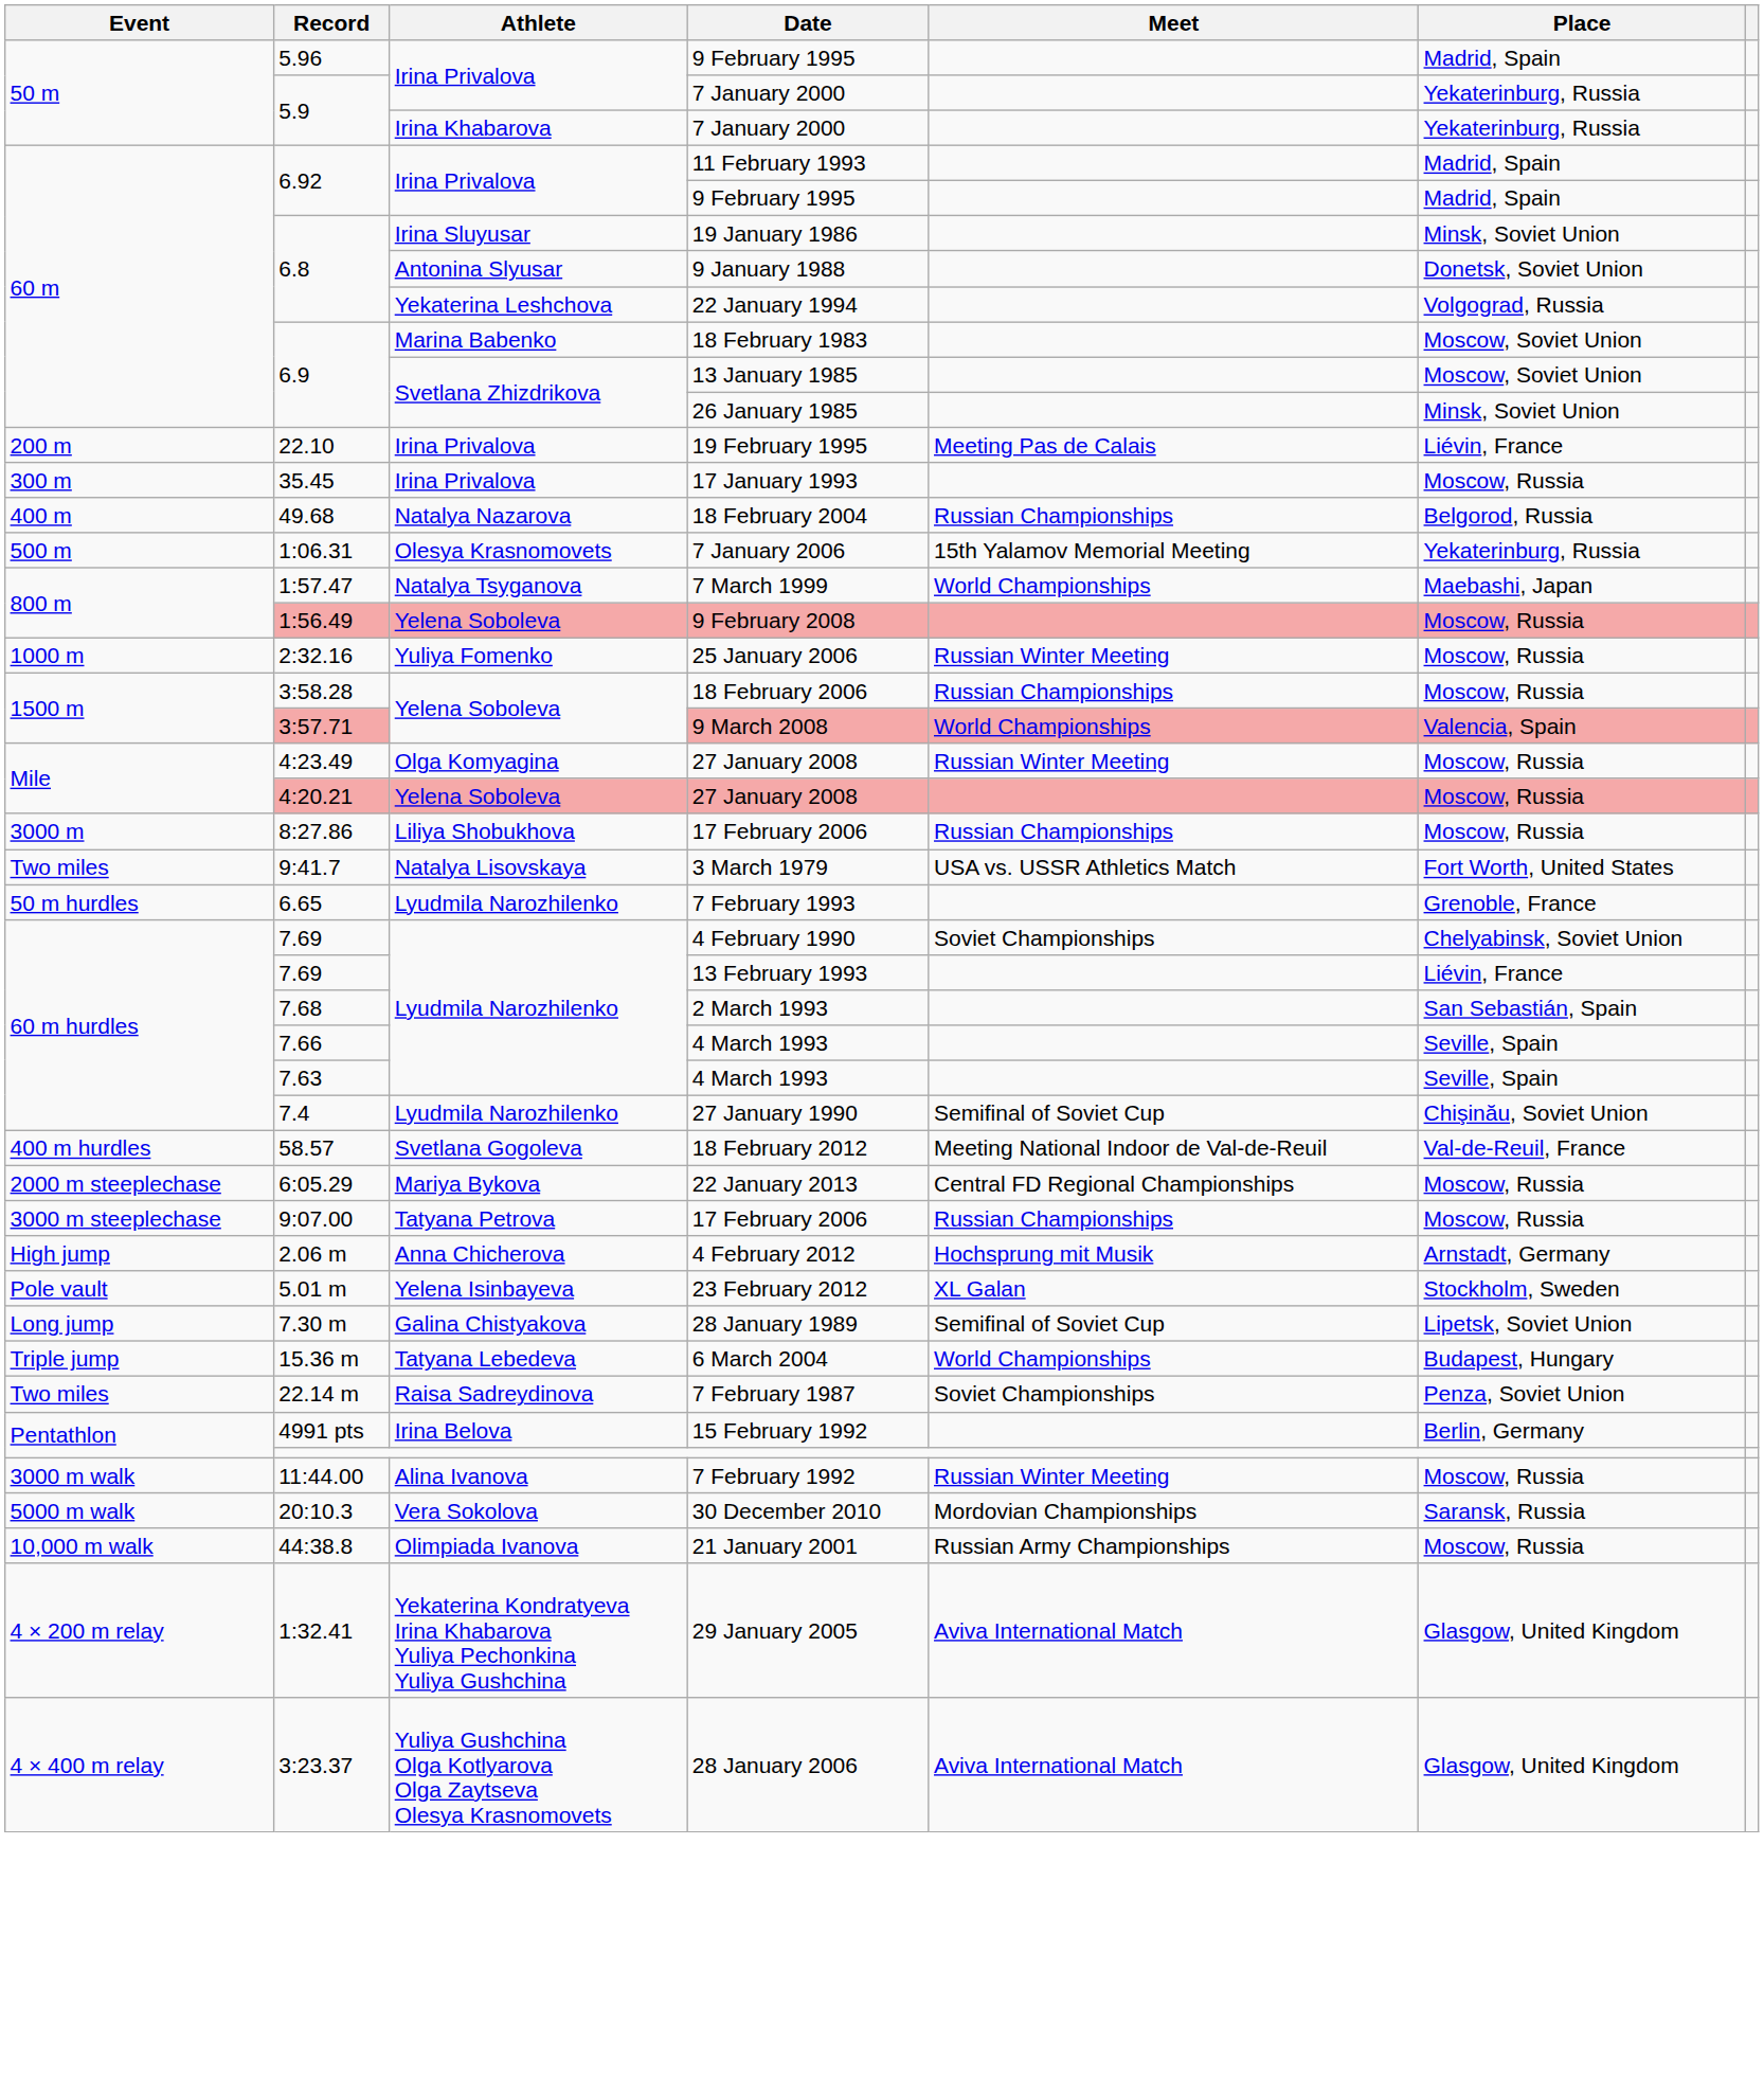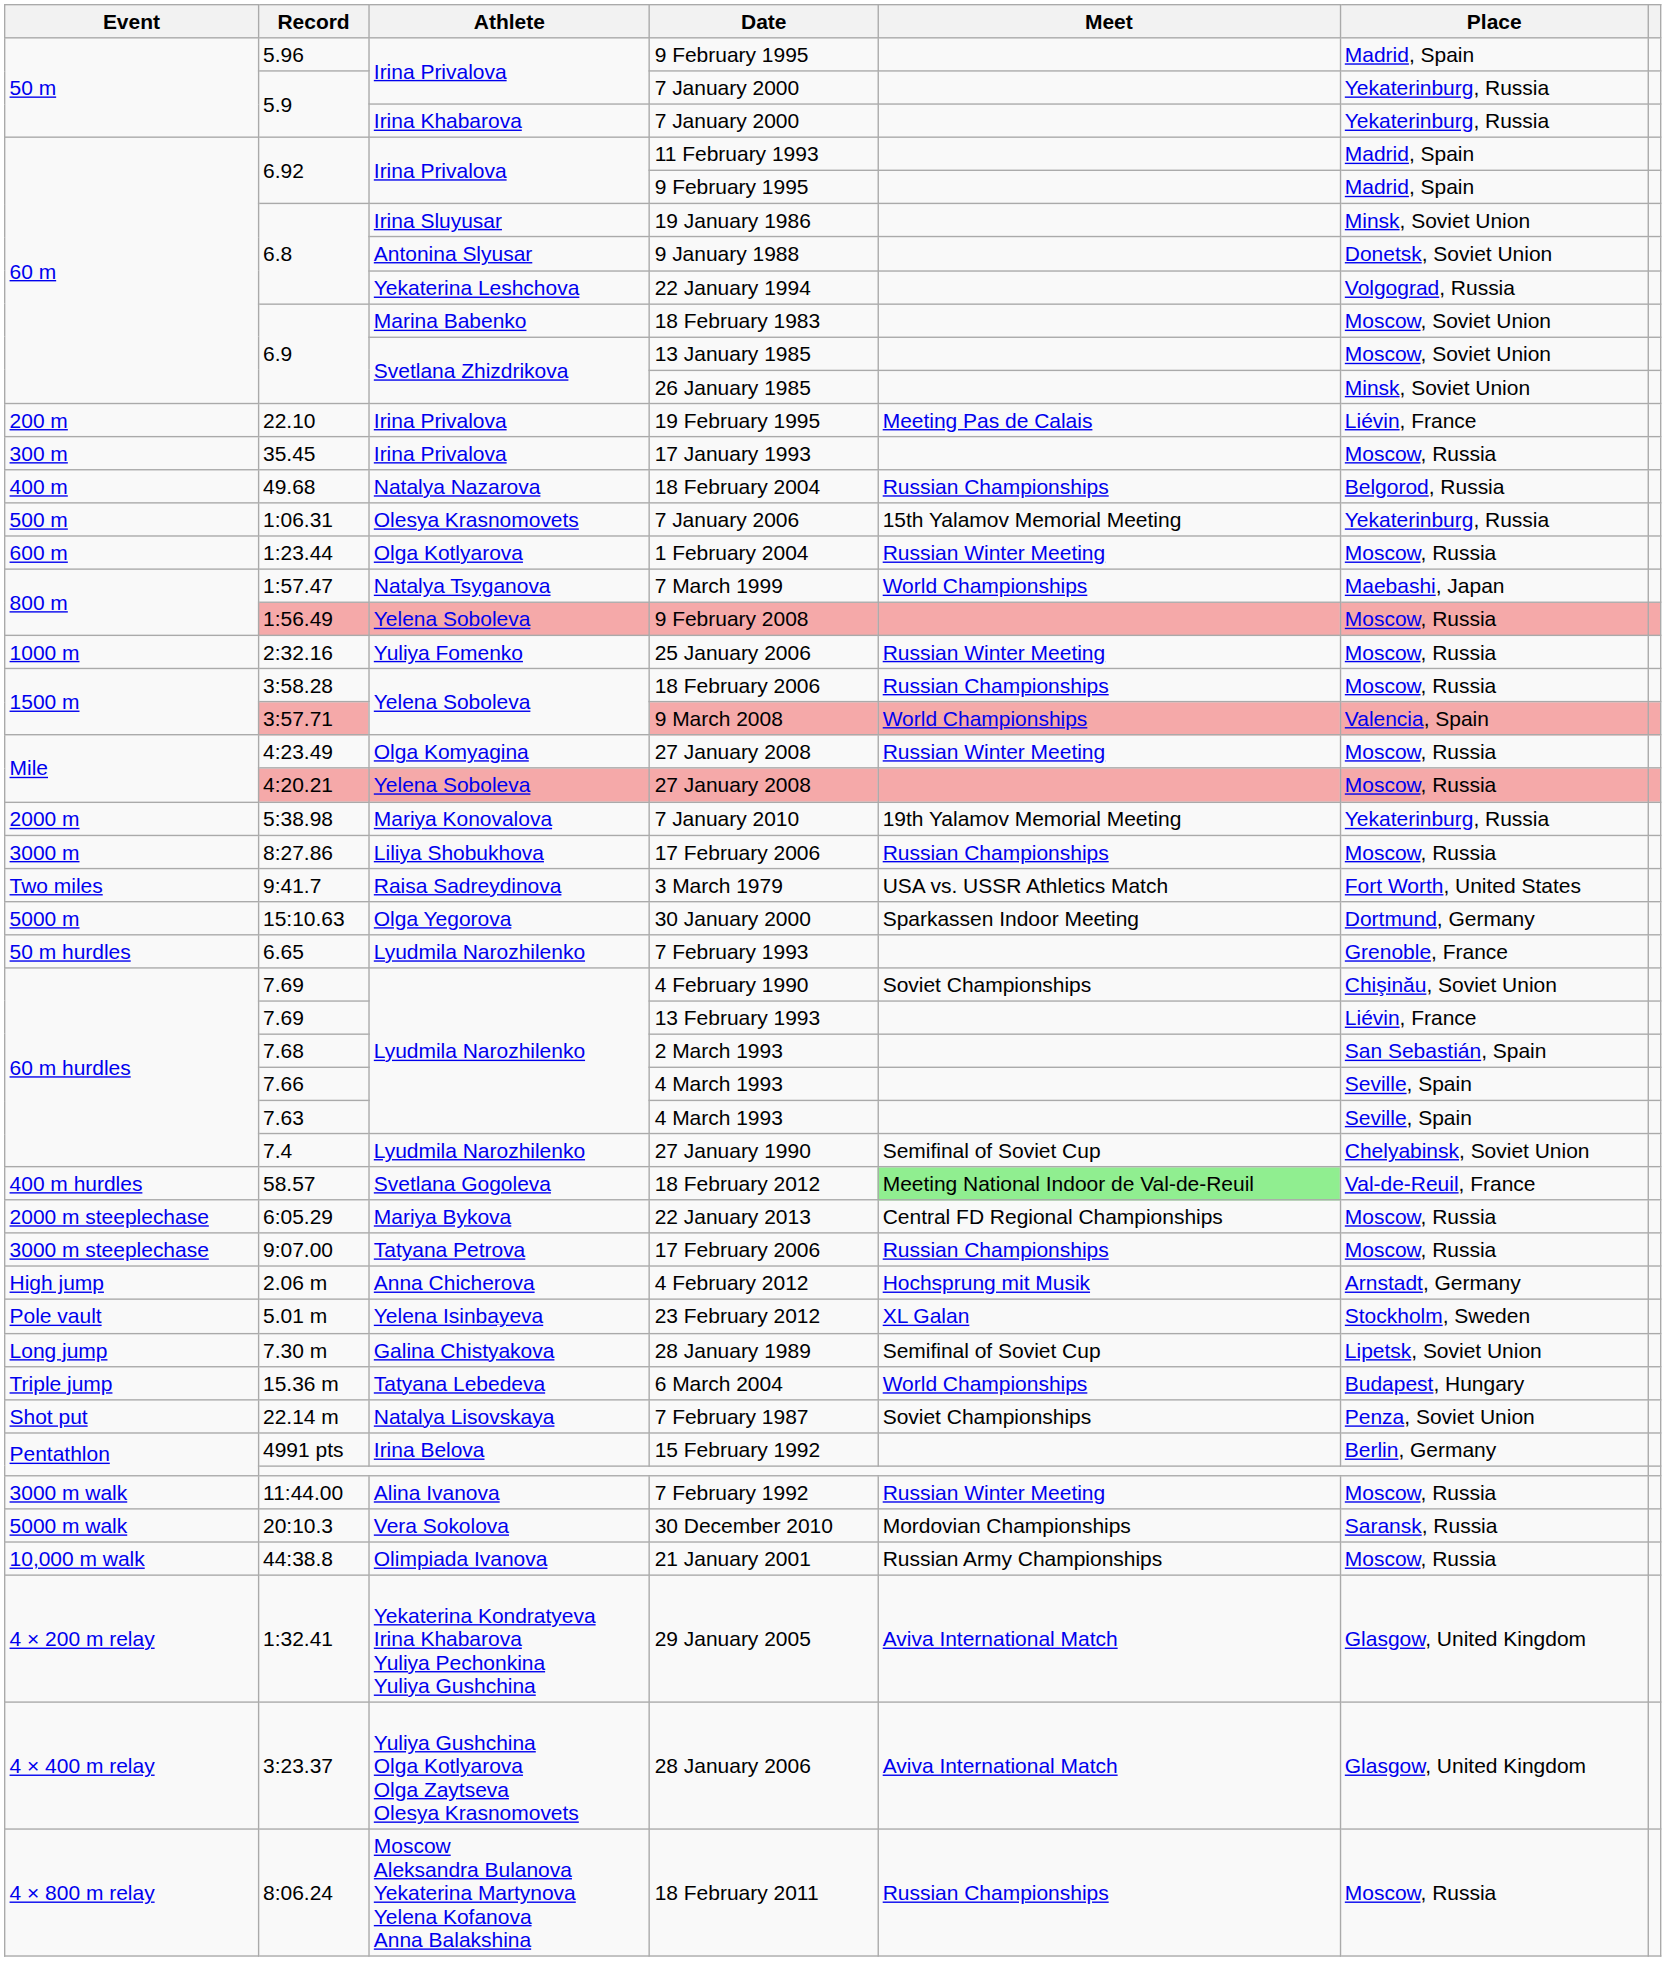+ row: 600 m | 1:23.44 | Olga Kotlyarova | 1 February 2004 | Russian Winter Meeting | Moscow, Russia
+ row: 2000 m | 5:38.98 | Mariya Konovalova | 7 January 2010 | 19th Yalamov Memorial Meeting | Yekaterinburg, Russia
3 March 1979 | Athlete: Natalya Lisovskaya -> Raisa Sadreydinova
+ row: 5000 m | 15:10.63 | Olga Yegorova | 30 January 2000 | Sparkassen Indoor Meeting | Dortmund, Germany
4 February 1990 | Place: Chelyabinsk, Soviet Union -> Chişinău, Soviet Union
27 January 1990 | Place: Chişinău, Soviet Union -> Chelyabinsk, Soviet Union
18 February 2012 | Meet: no background -> lightgreen background
7 February 1987 | Event: Two miles -> Shot put
7 February 1987 | Athlete: Raisa Sadreydinova -> Natalya Lisovskaya
+ row: 4 × 800 m relay | 8:06.24 | Moscow Aleksandra Bulanova Yekaterina Martynova Yelena Kofanova Anna Balakshina | 18 February 2011 | Russian Championships | Moscow, Russia
